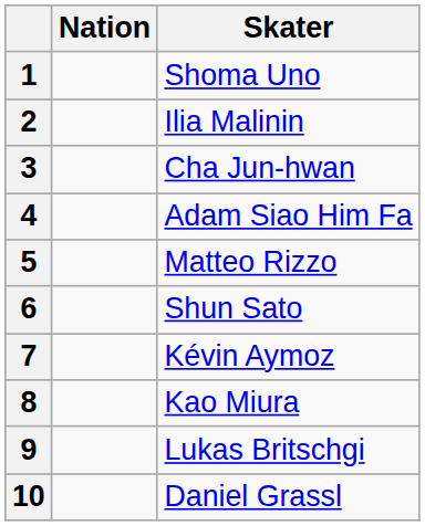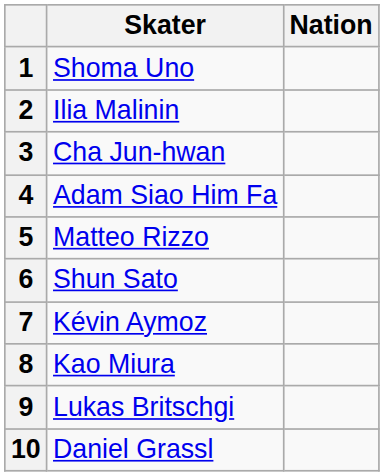columns swapped: Skater <-> Nation
